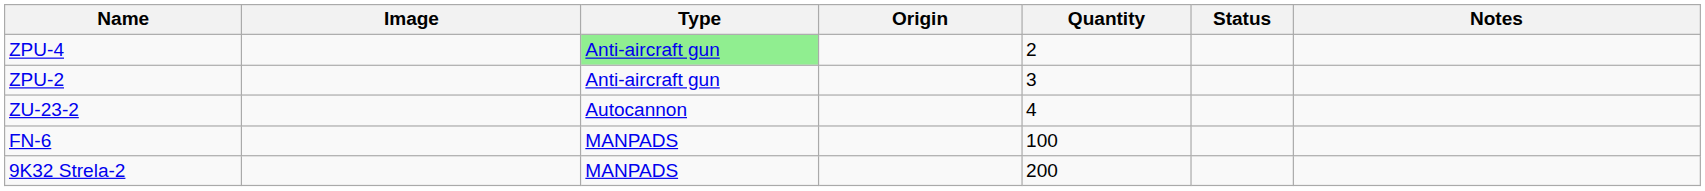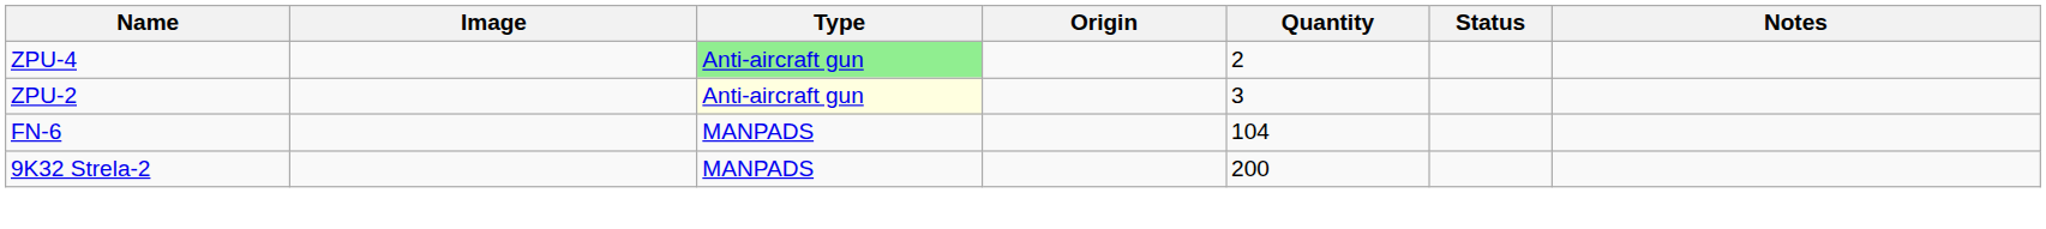ZPU-2 | Type: no background -> lightyellow background
- row: ZU-23-2 | Autocannon | 4
FN-6 | Quantity: 100 -> 104
